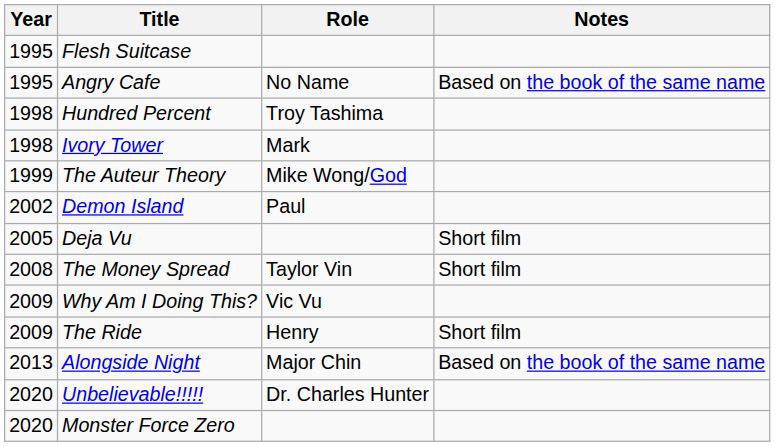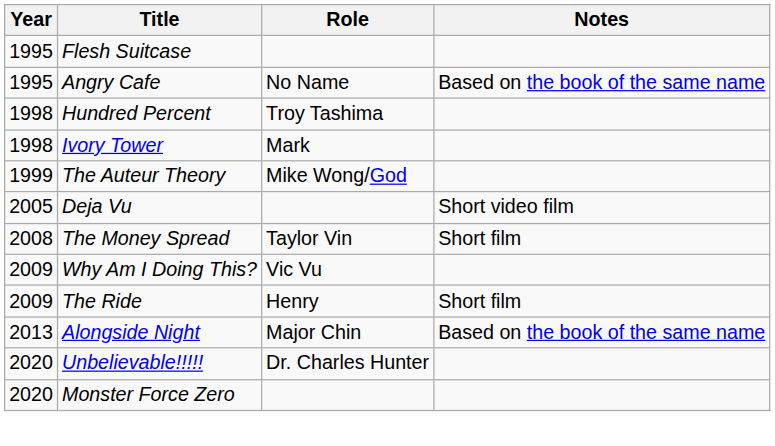- row: 2002 | Demon Island | Paul
Deja Vu | Notes: Short film -> Short video film
